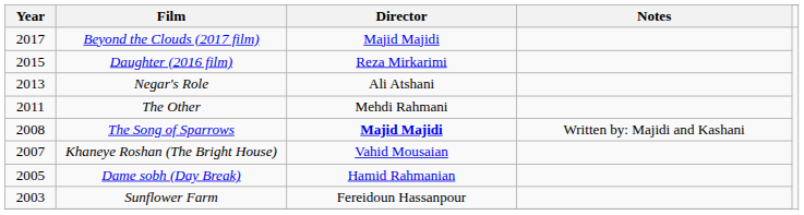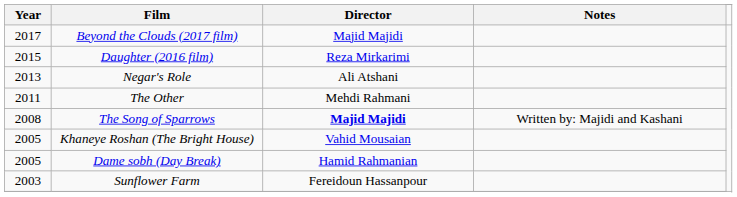Khaneye Roshan (The Bright House) | Year: 2007 -> 2005
